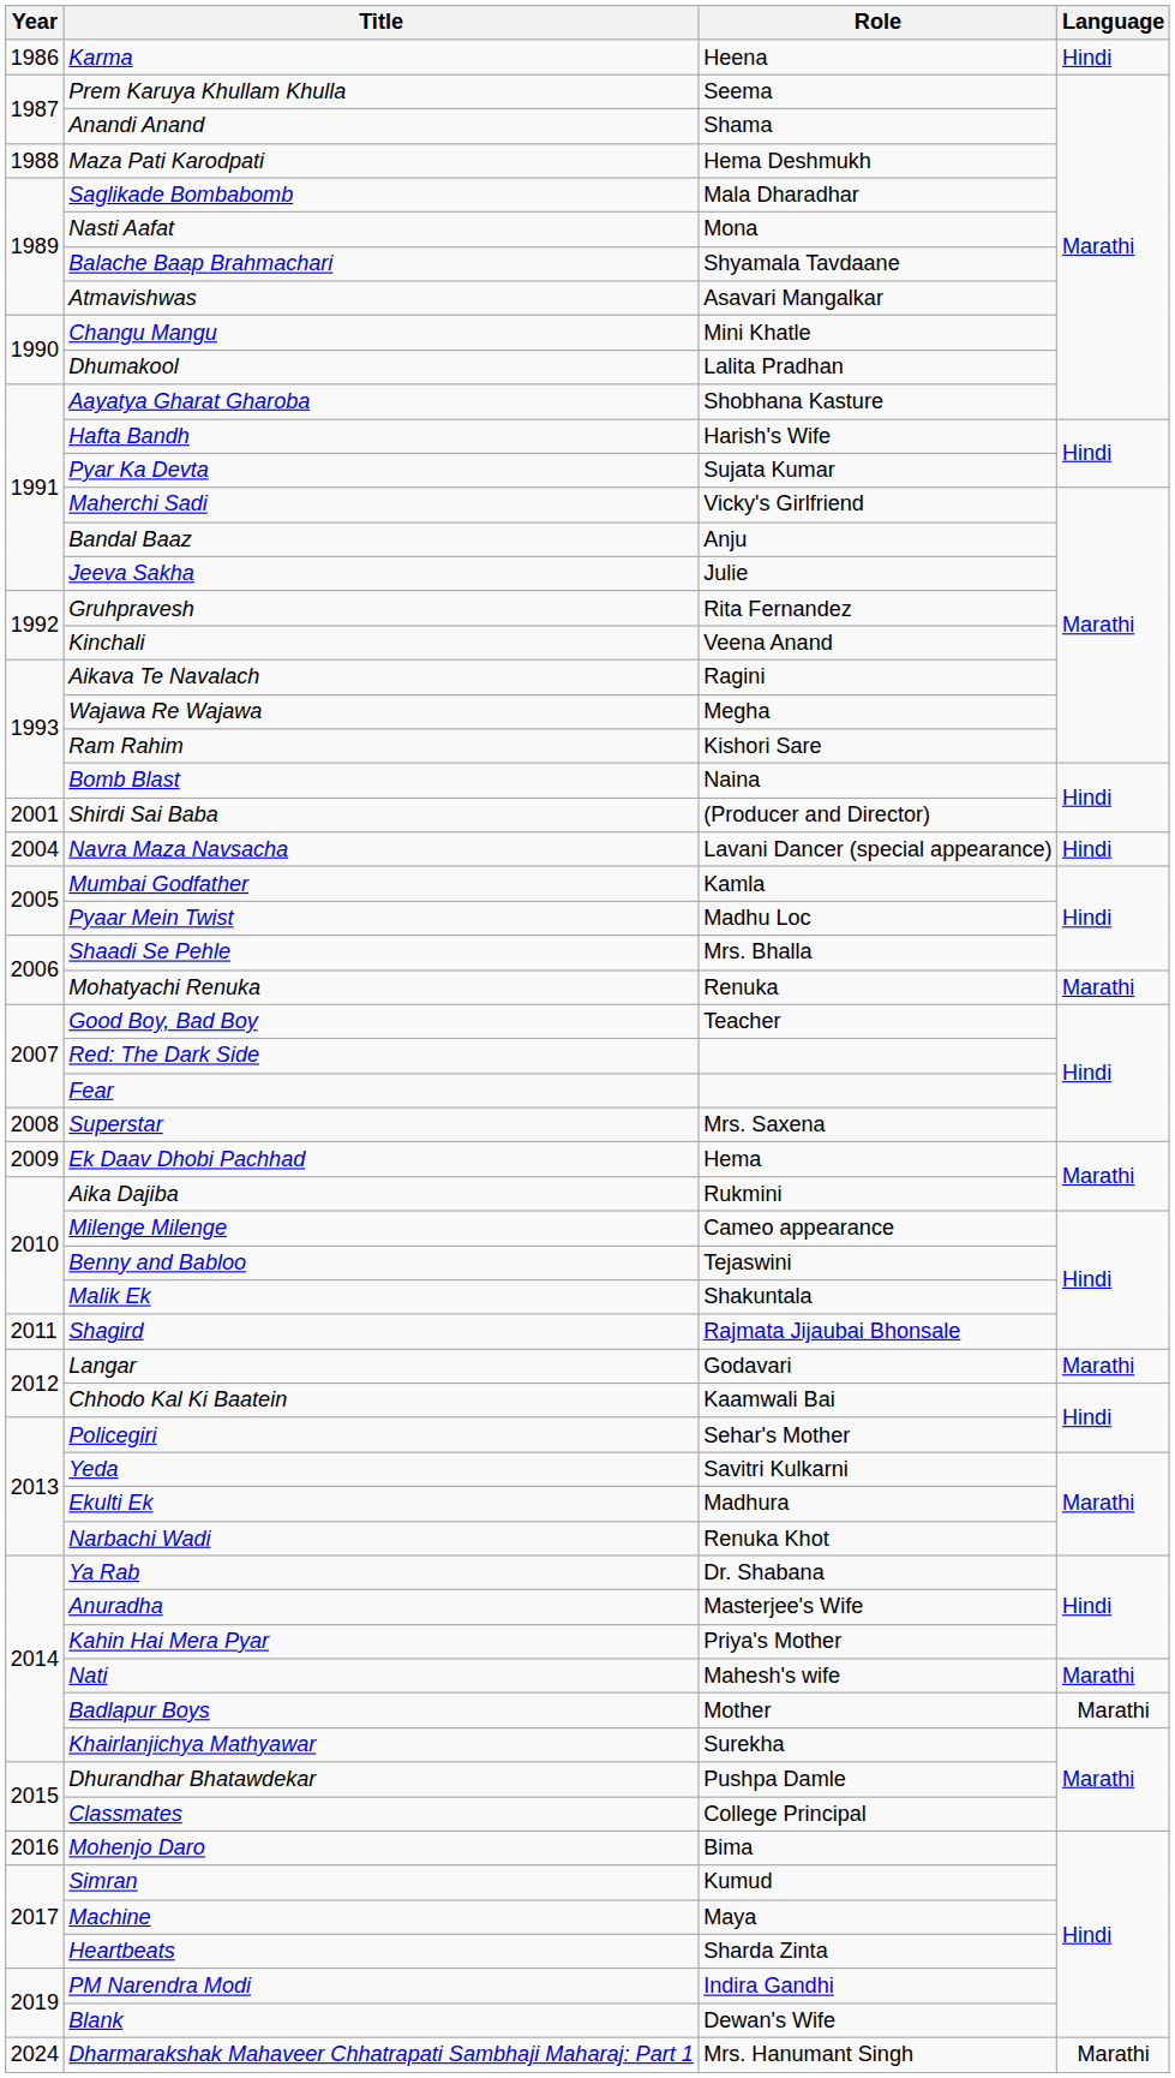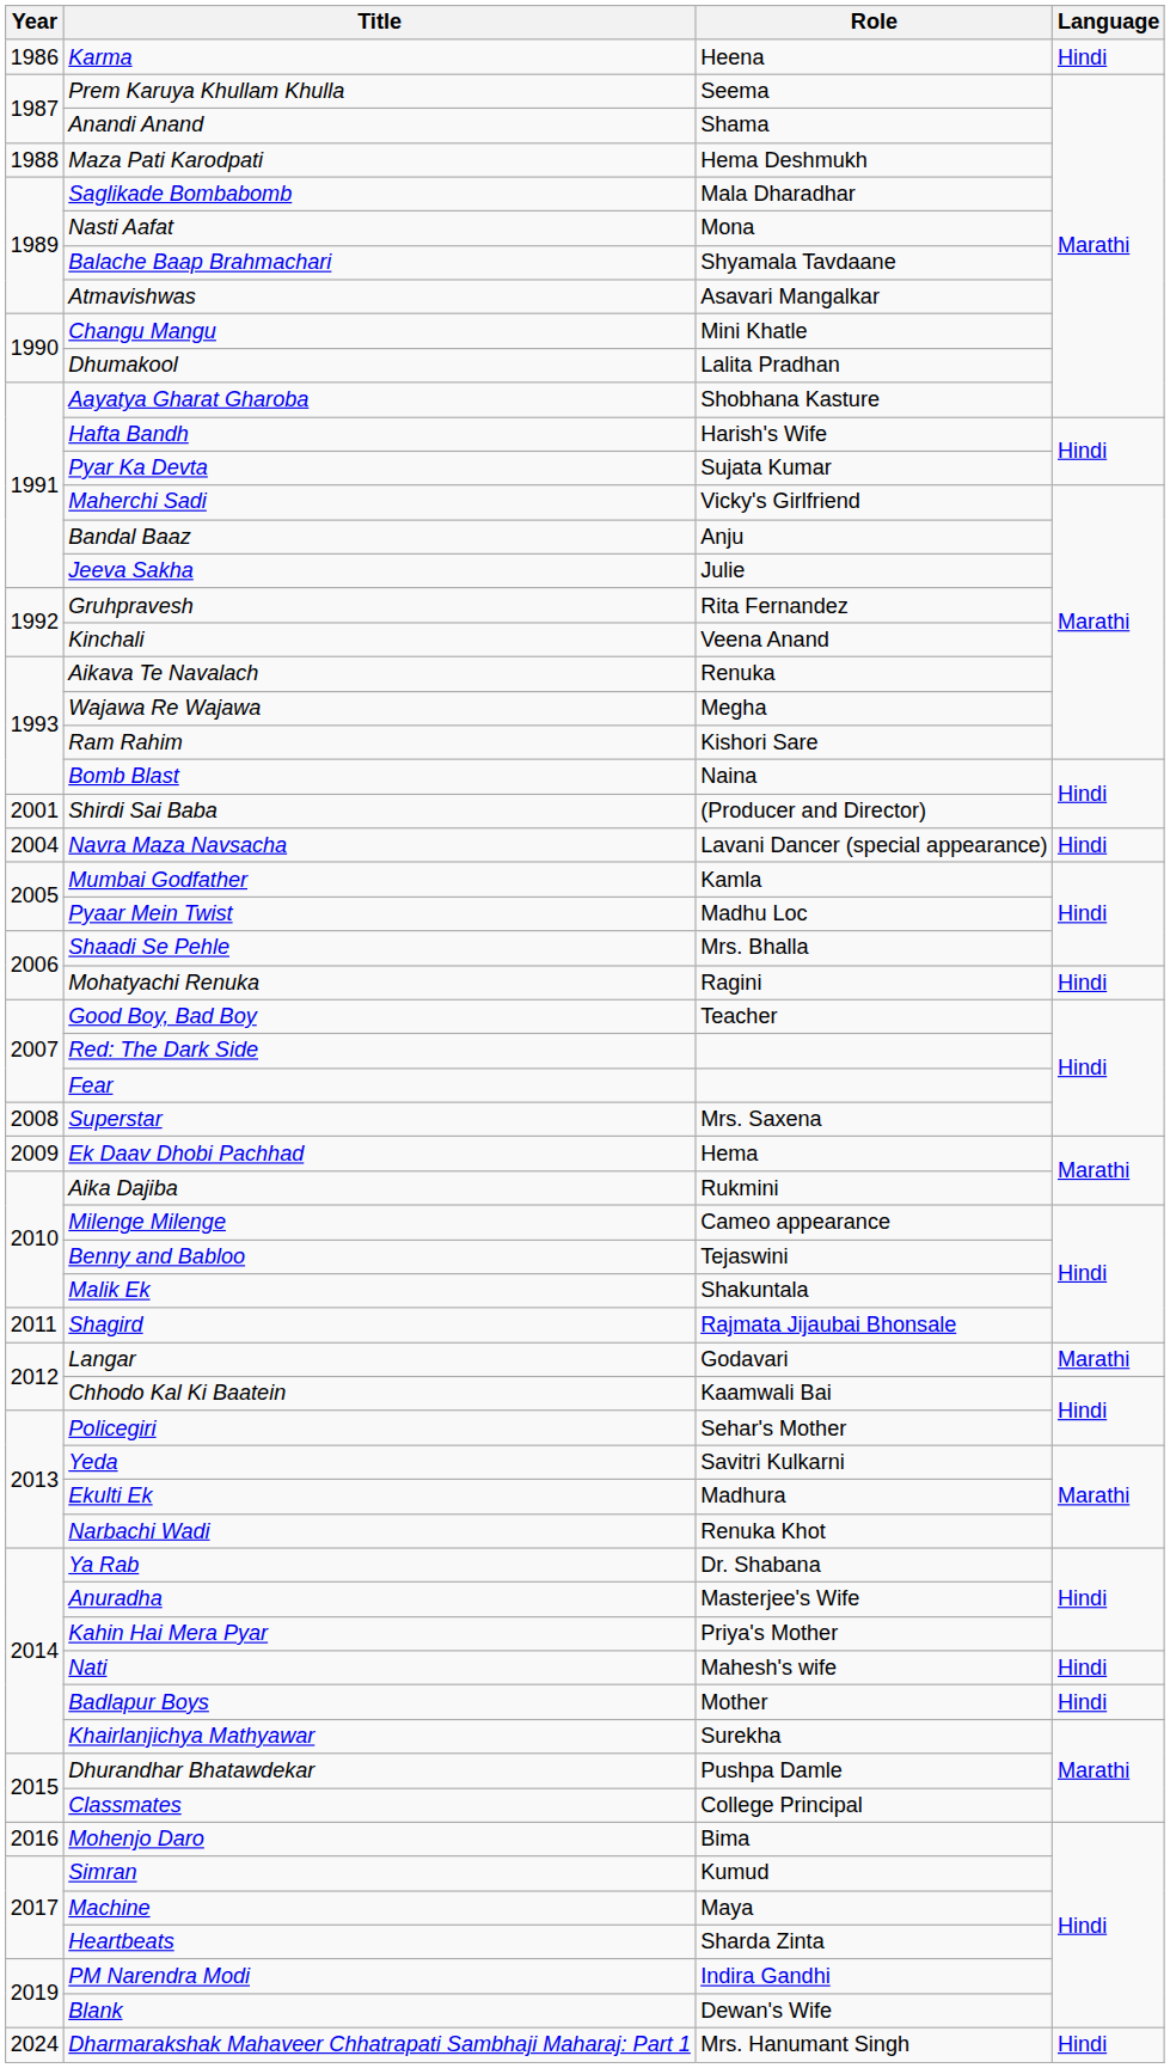Aikava Te Navalach | Role: Ragini -> Renuka
Mohatyachi Renuka | Role: Renuka -> Ragini
Mohatyachi Renuka | Language: Marathi -> Hindi
Nati | Language: Marathi -> Hindi
Badlapur Boys | Language: Marathi -> Hindi
Dharmarakshak Mahaveer Chhatrapati Sambhaji Maharaj: Part 1 | Language: Marathi -> Hindi
